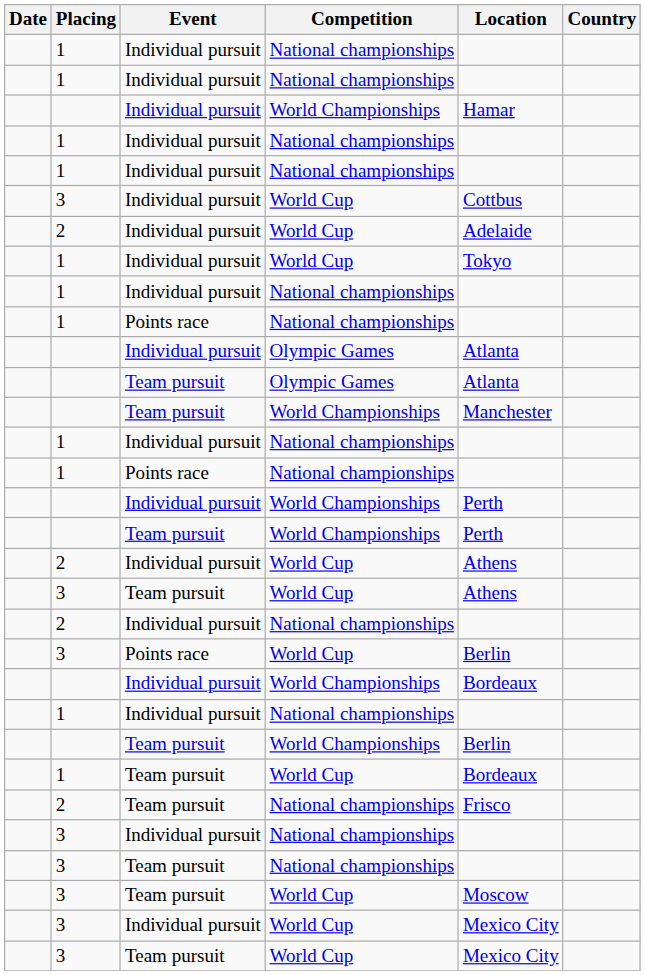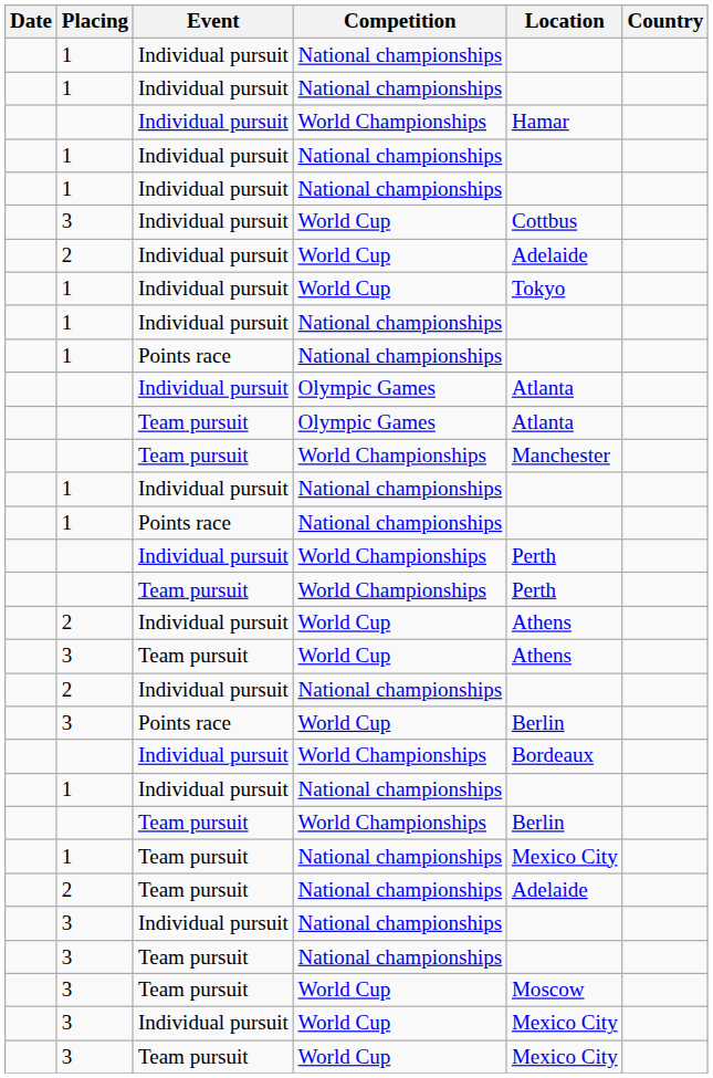1 / Team pursuit | Competition: World Cup -> National championships
1 / Team pursuit | Location: Bordeaux -> Mexico City
2 / Team pursuit | Location: Frisco -> Adelaide
